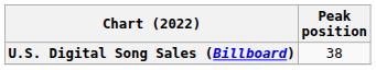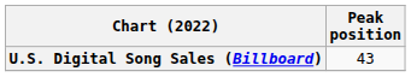U.S. Digital Song Sales (Billboard) | Peak position: 38 -> 43
